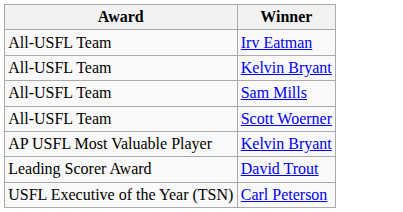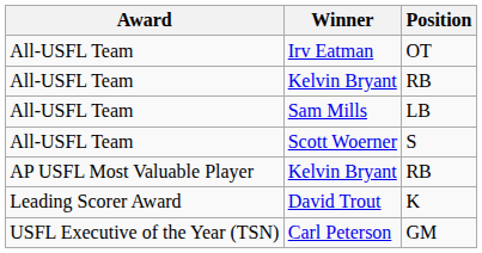+ column: Position | OT | RB | LB | S | RB | K | GM
